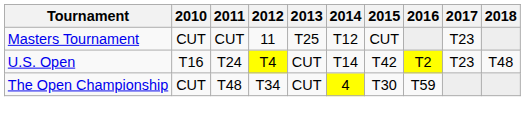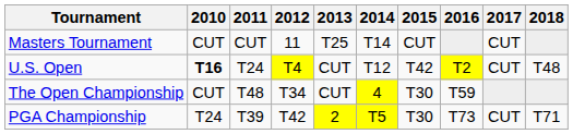Masters Tournament | 2014: T12 -> T14
Masters Tournament | 2017: T23 -> CUT
U.S. Open | 2010: normal -> bold
U.S. Open | 2014: T14 -> T12
U.S. Open | 2017: T23 -> CUT
+ row: PGA Championship | T24 | T39 | T42 | 2 | T5 | T30 | T73 | CUT | T71
